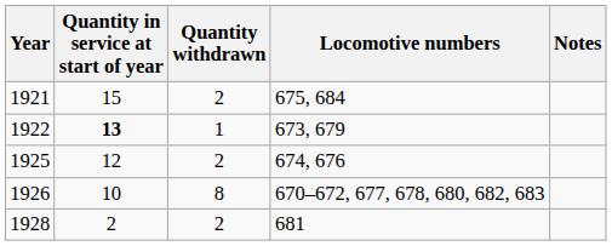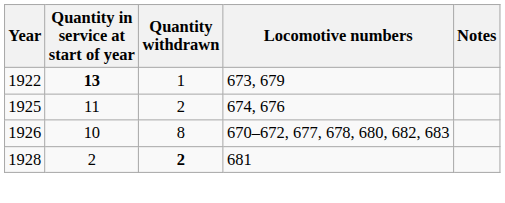- row: 1921 | 15 | 2 | 675, 684
1925 | Quantity in service at start of year: 12 -> 11
1928 | Quantity withdrawn: normal -> bold
